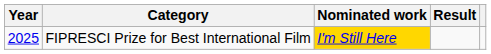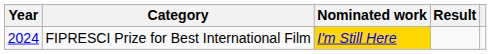FIPRESCI Prize for Best International Film | Year: 2025 -> 2024
